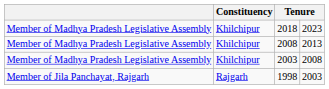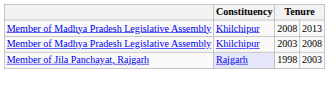- row: Member of Madhya Pradesh Legislative Assembly | Khilchipur | 2018 | 2023
1998 | Constituency: no background -> lavender background
